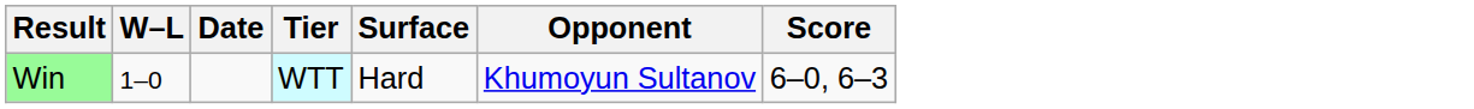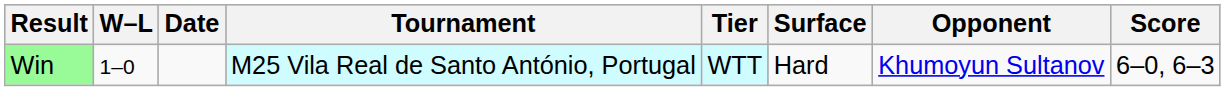+ column: Tournament | M25 Vila Real de Santo António, Portugal
